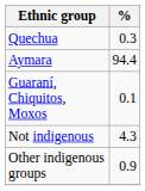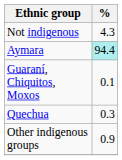rows swapped: Quechua <-> Not indigenous
Aymara | %: no background -> paleturquoise background
